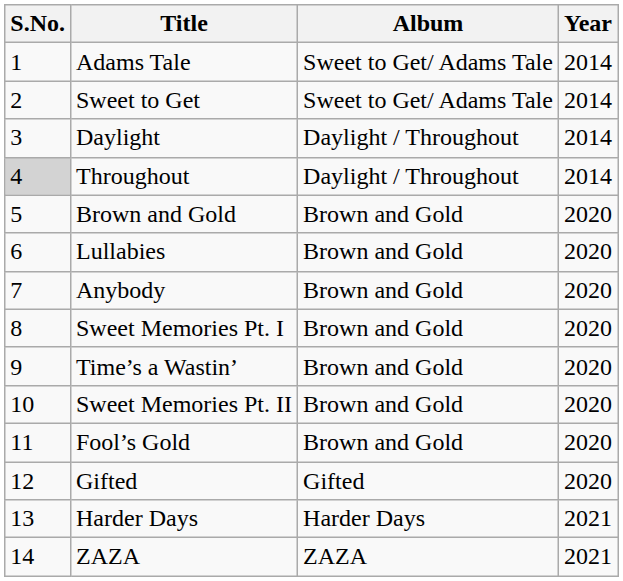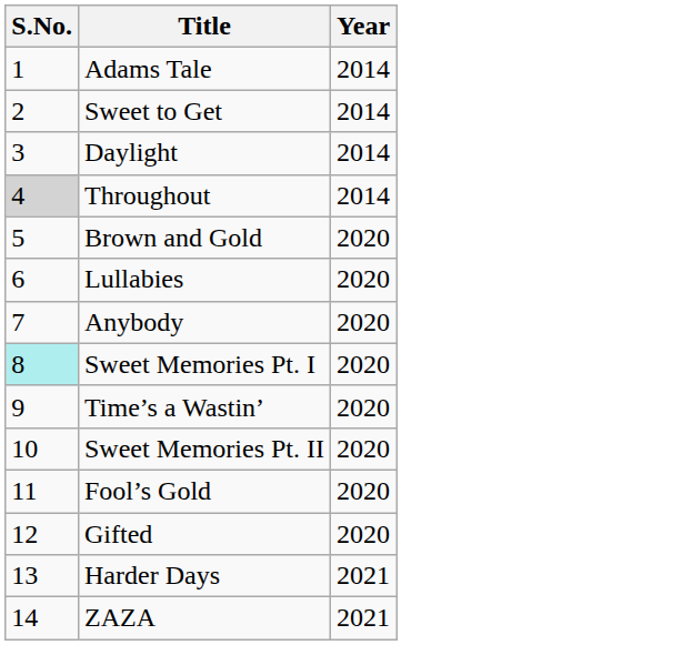- column: Album | Sweet to Get/ Adams Tale | Sweet to Get/ Adams Tale | Daylight / Throughout | Daylight / Throughout | Brown and Gold | Brown and Gold | Brown and Gold | Brown and Gold | Brown and Gold | Brown and Gold | Brown and Gold | Gifted | Harder Days | ZAZA
Sweet Memories Pt. I | S.No.: no background -> paleturquoise background
